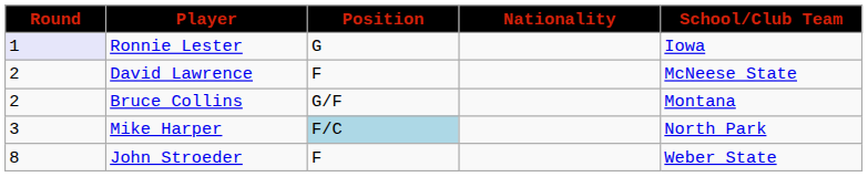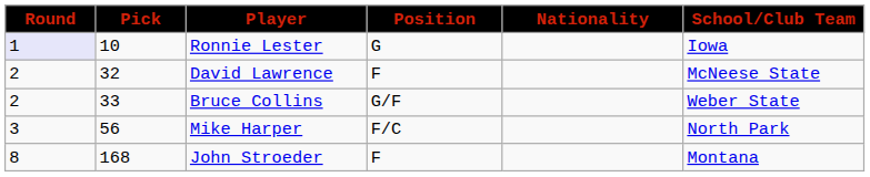+ column: Pick | 10 | 32 | 33 | 56 | 168
Bruce Collins | School/Club Team: Montana -> Weber State
Mike Harper | Position: lightblue background -> no background
John Stroeder | School/Club Team: Weber State -> Montana
